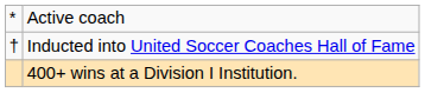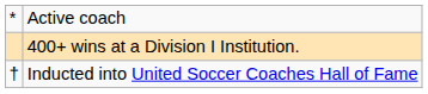rows swapped: Inducted into United Soccer Coaches Hall of Fame <-> 400+ wins at a Division I Institution.
